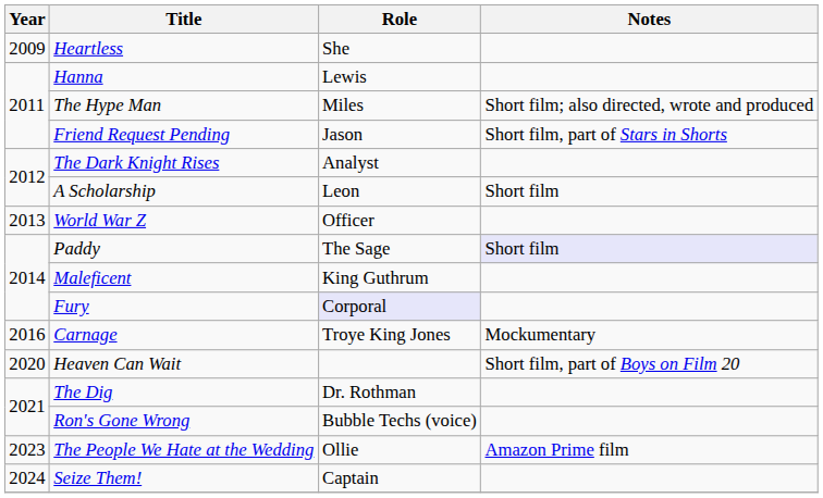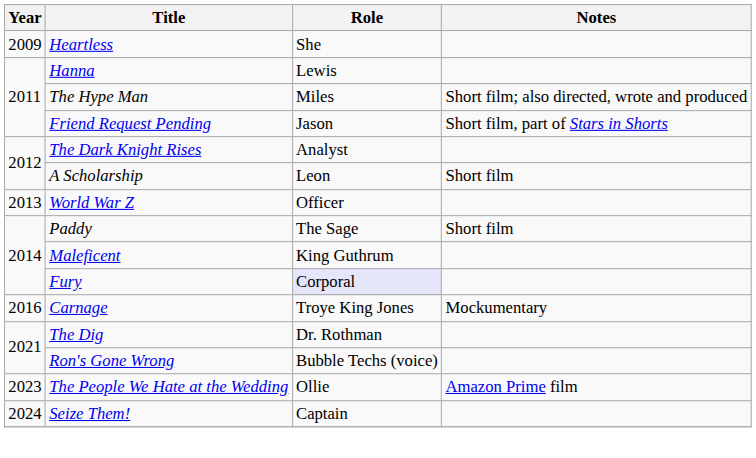Paddy | Notes: lavender background -> no background
- row: 2020 | Heaven Can Wait | Short film, part of Boys on Film 20
